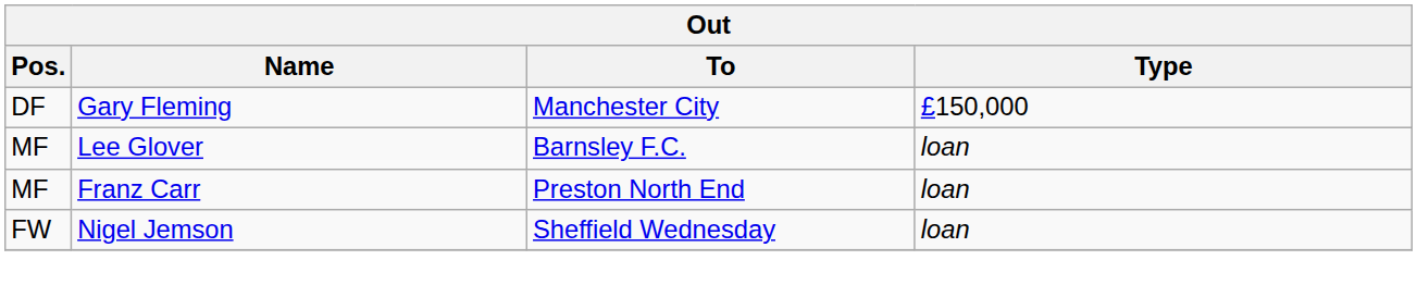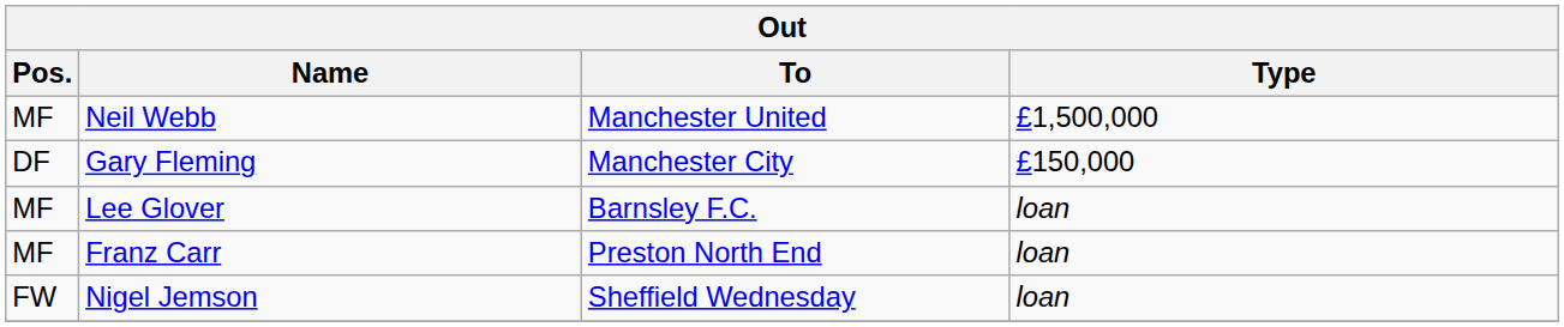+ row: MF | Neil Webb | Manchester United | £1,500,000
